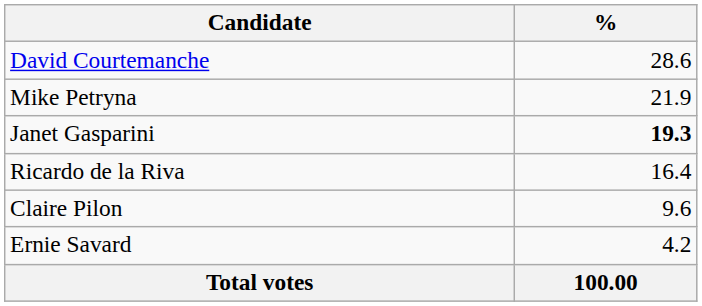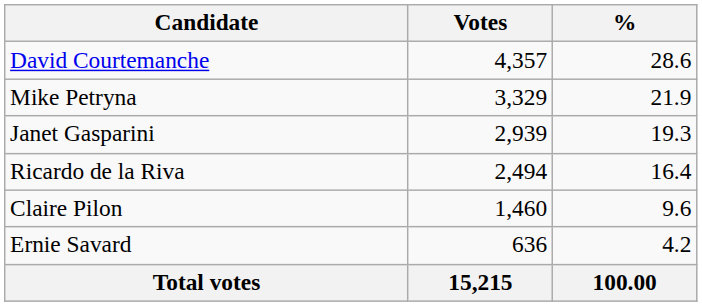+ column: Votes | 4,357 | 3,329 | 2,939 | 2,494 | 1,460 | 636 | 15,215
Janet Gasparini | %: bold -> normal
